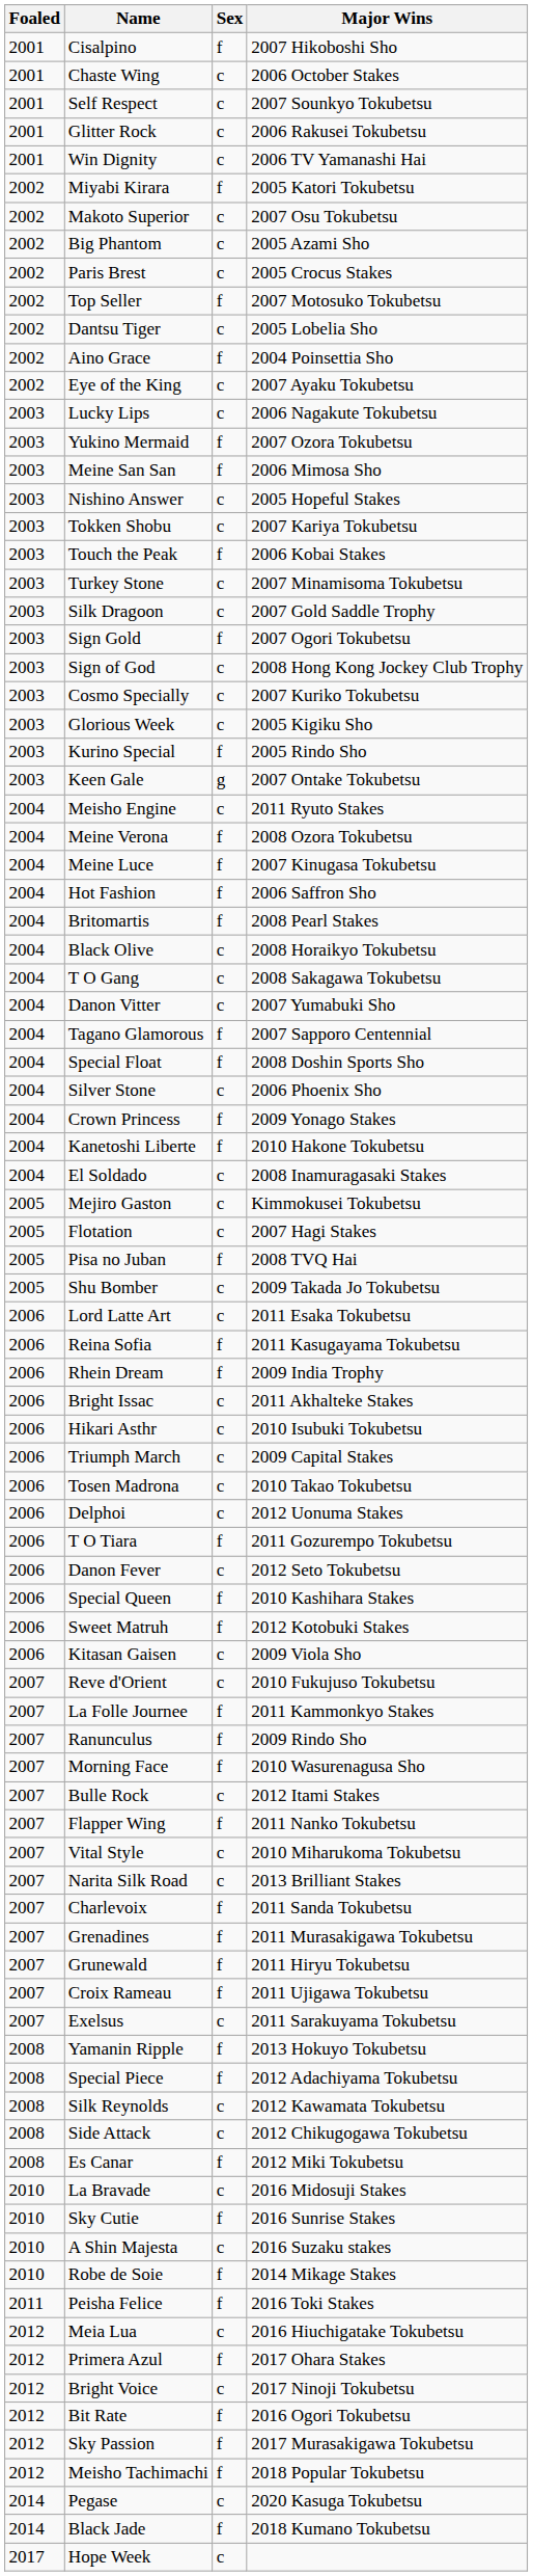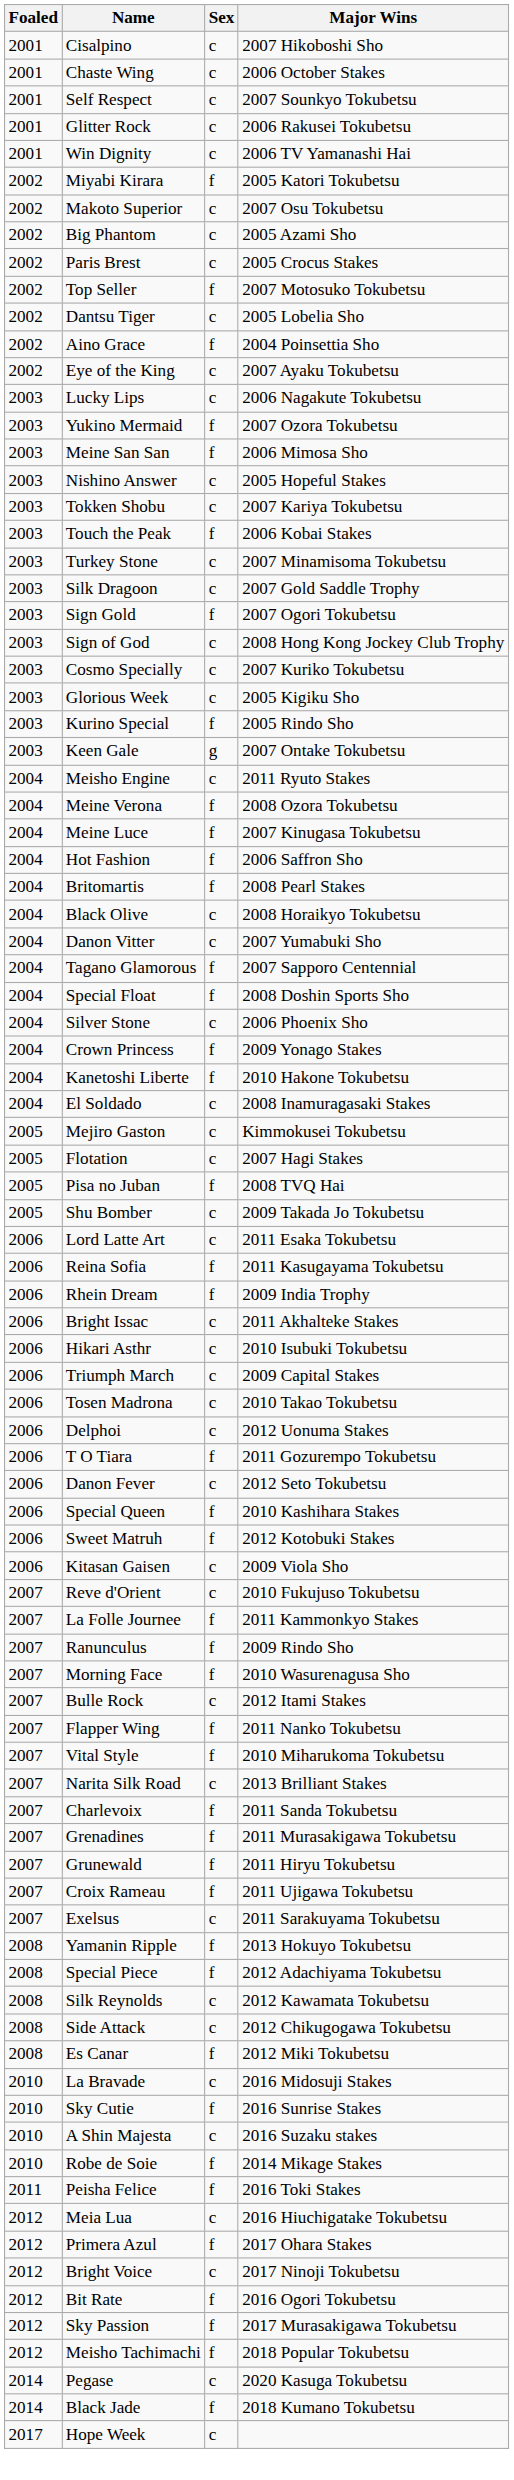Cisalpino | Sex: f -> c
- row: 2004 | T O Gang | c | 2008 Sakagawa Tokubetsu
Vital Style | Sex: c -> f
